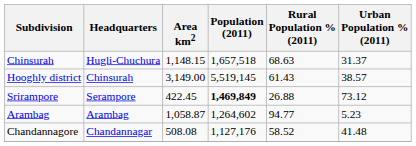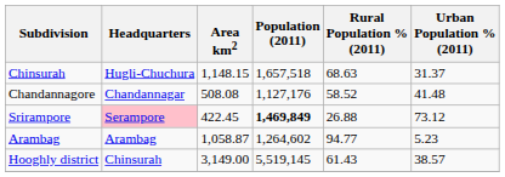rows swapped: Chandannagore <-> Hooghly district
Srirampore | Headquarters: no background -> pink background
